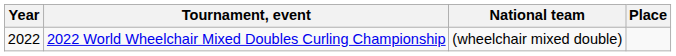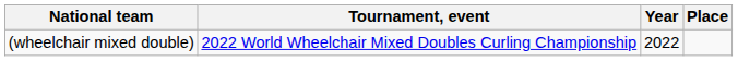columns swapped: Year <-> National team
